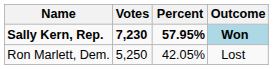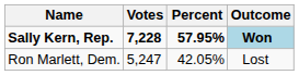Sally Kern, Rep. | Votes: 7,230 -> 7,228
Ron Marlett, Dem. | Votes: 5,250 -> 5,247
